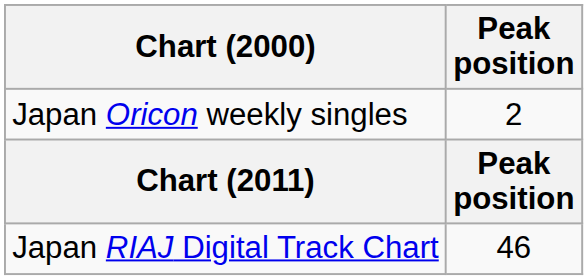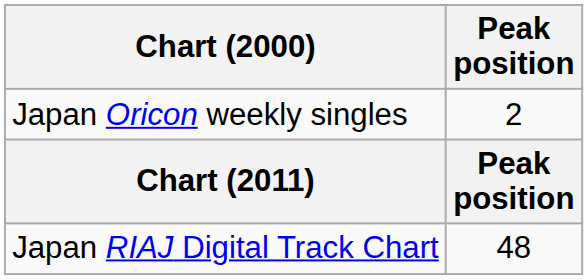Japan RIAJ Digital Track Chart | Peak position: 46 -> 48
